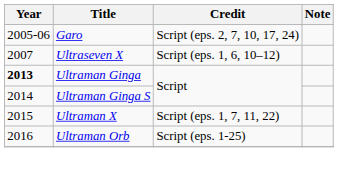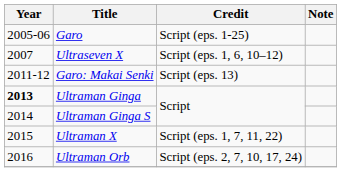Garo | Credit: Script (eps. 2, 7, 10, 17, 24) -> Script (eps. 1-25)
+ row: 2011-12 | Garo: Makai Senki | Script (eps. 13)
Ultraman Orb | Credit: Script (eps. 1-25) -> Script (eps. 2, 7, 10, 17, 24)
